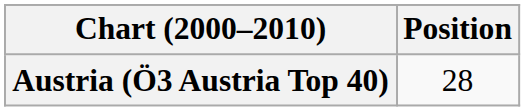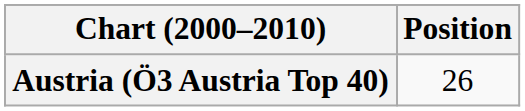Austria (Ö3 Austria Top 40) | Position: 28 -> 26
